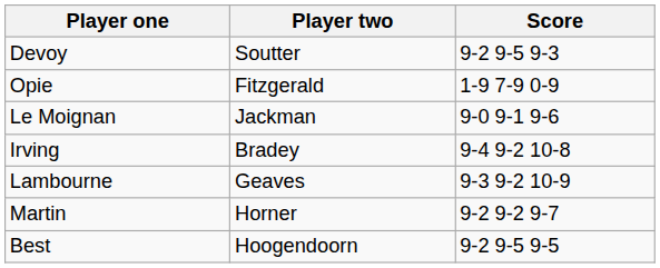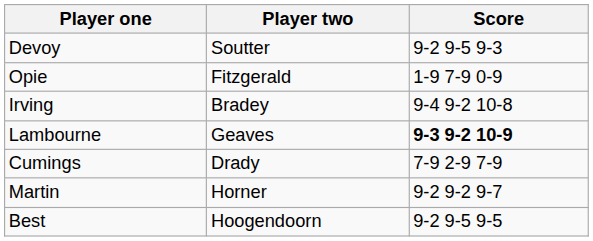- row: Le Moignan | Jackman | 9-0 9-1 9-6
Lambourne | Score: normal -> bold
+ row: Cumings | Drady | 7-9 2-9 7-9
